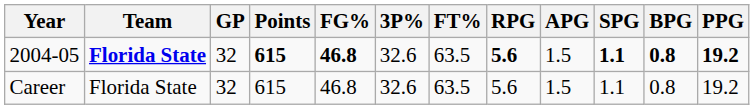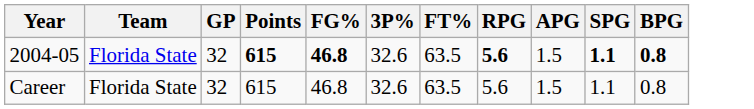- column: PPG | 19.2 | 19.2
2004-05 | Team: bold -> normal
